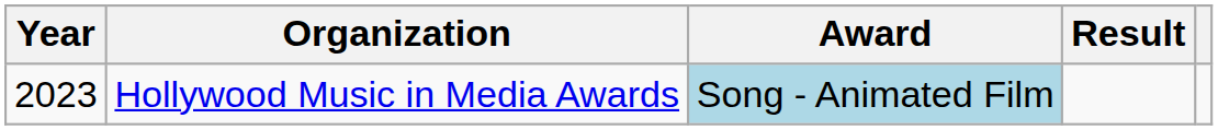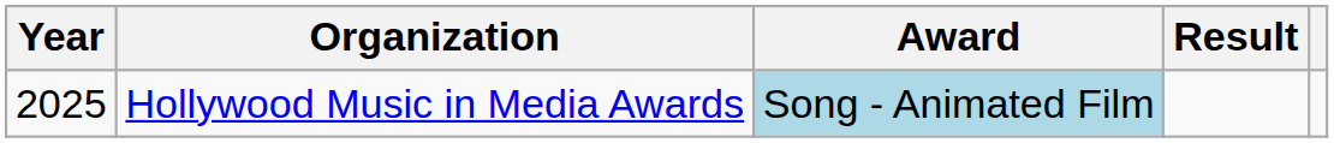Hollywood Music in Media Awards | Year: 2023 -> 2025
